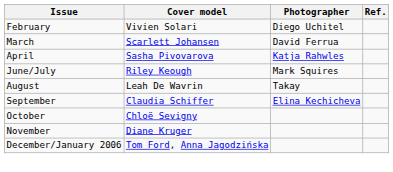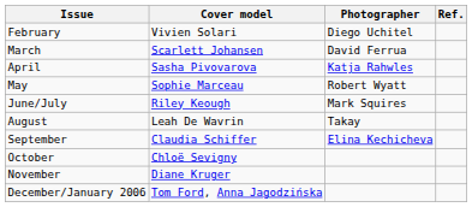+ row: May | Sophie Marceau | Robert Wyatt
